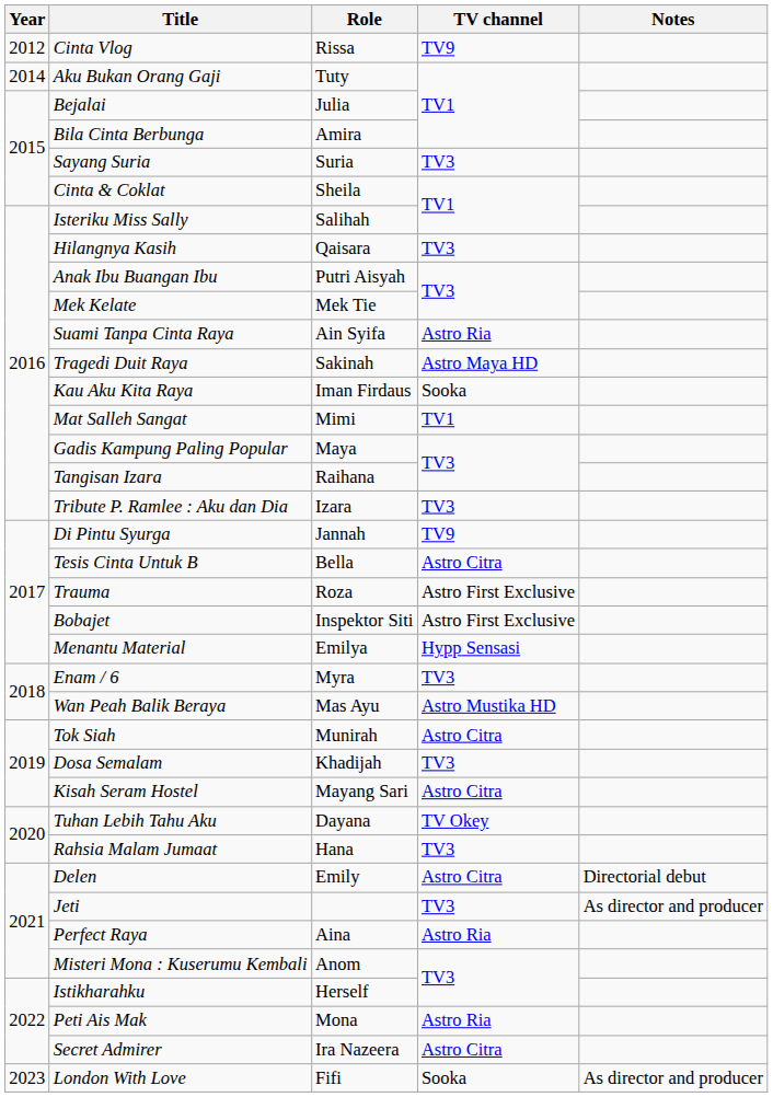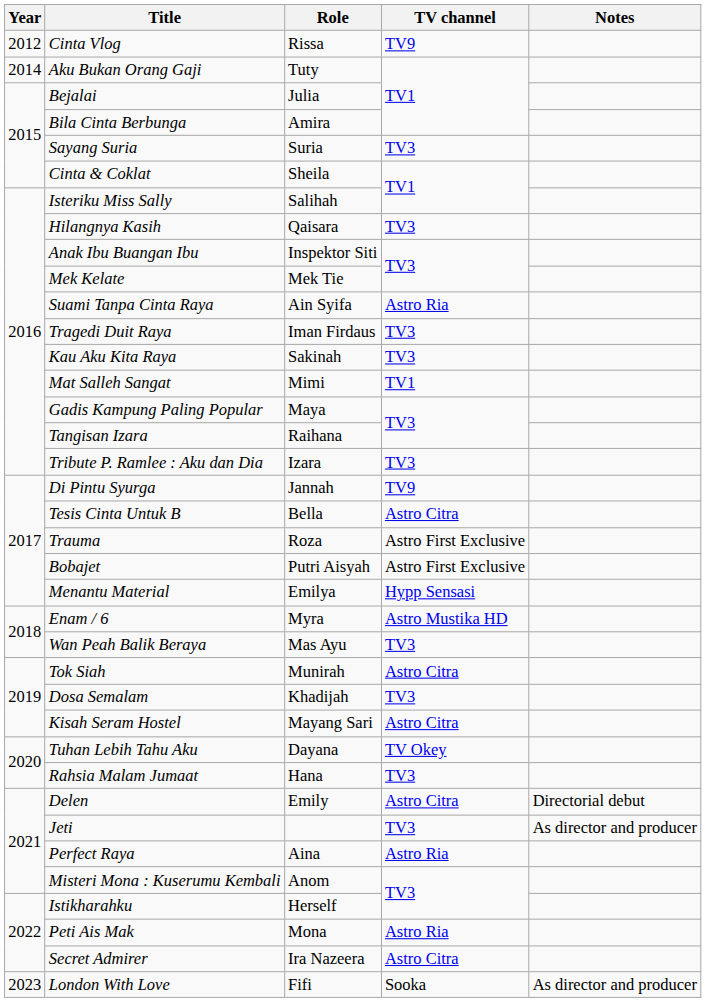Anak Ibu Buangan Ibu | Role: Putri Aisyah -> Inspektor Siti
Tragedi Duit Raya | Role: Sakinah -> Iman Firdaus
Tragedi Duit Raya | TV channel: Astro Maya HD -> TV3
Kau Aku Kita Raya | Role: Iman Firdaus -> Sakinah
Kau Aku Kita Raya | TV channel: Sooka -> TV3
Bobajet | Role: Inspektor Siti -> Putri Aisyah
Enam / 6 | TV channel: TV3 -> Astro Mustika HD
Wan Peah Balik Beraya | TV channel: Astro Mustika HD -> TV3
